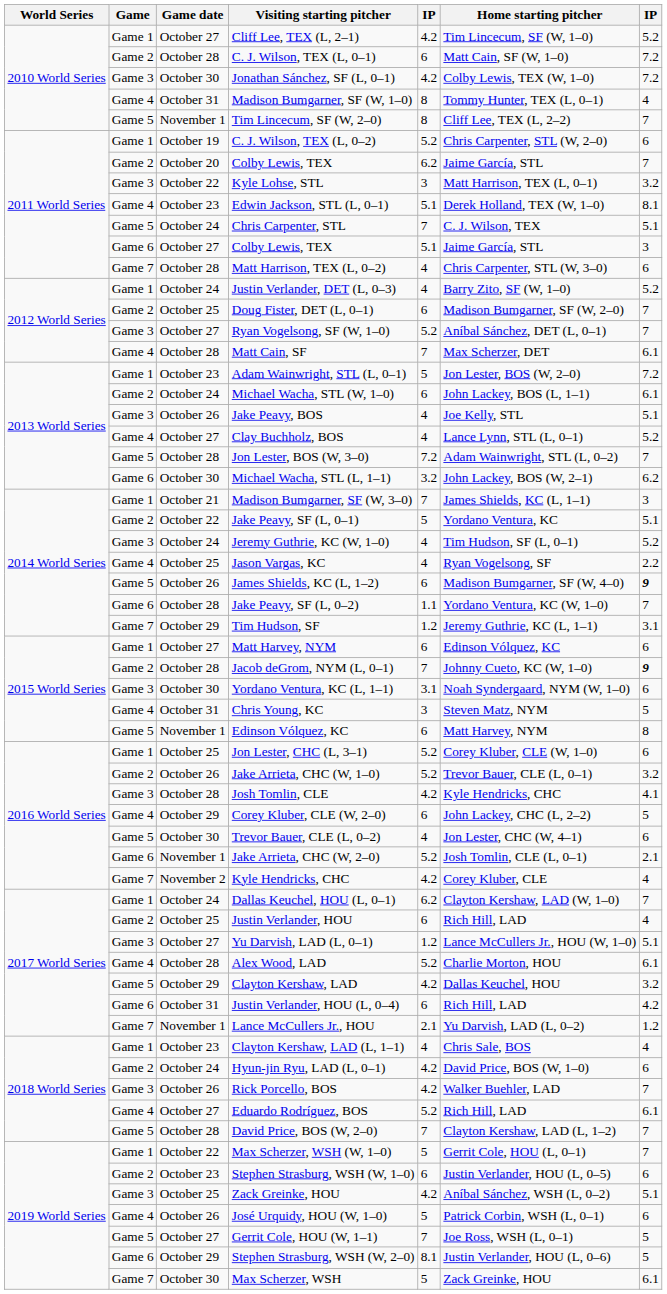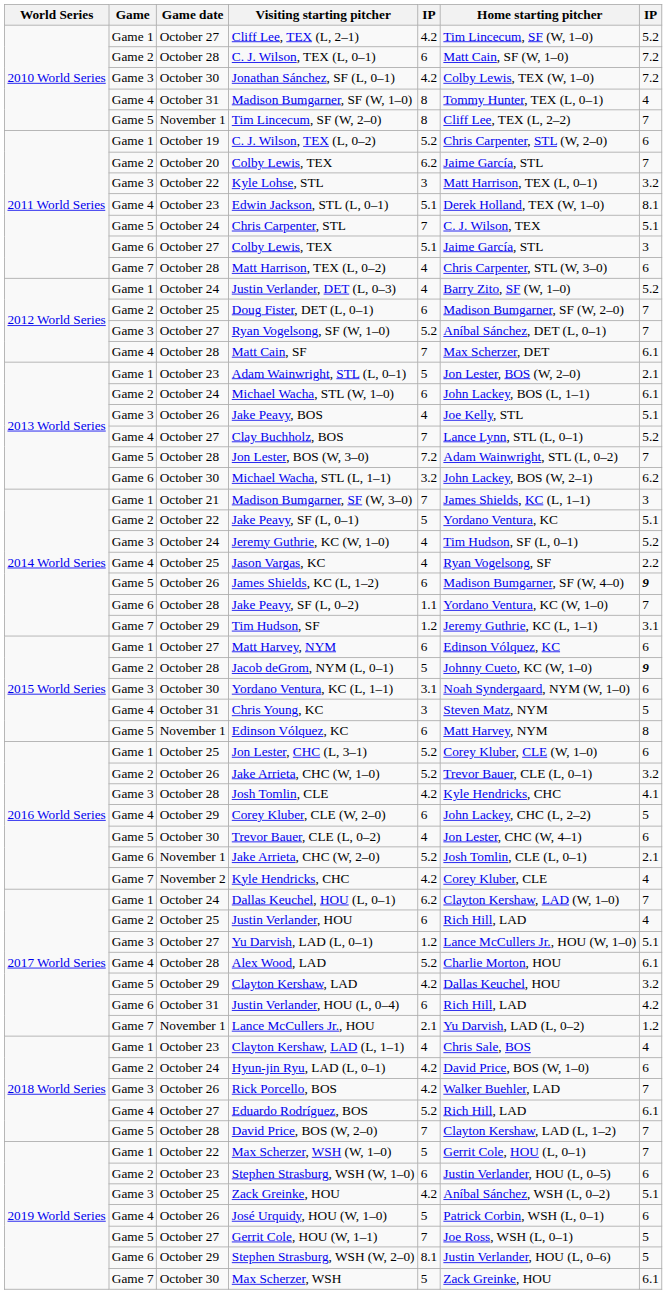Adam Wainwright, STL (L, 0–1) | column 7: 7.2 -> 2.1
Clay Buchholz, BOS | column 5: 4 -> 7
Jacob deGrom, NYM (L, 0–1) | column 5: 7 -> 5
